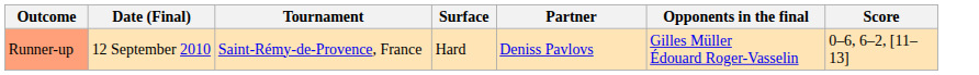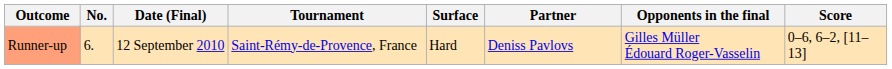+ column: No. | 6.
